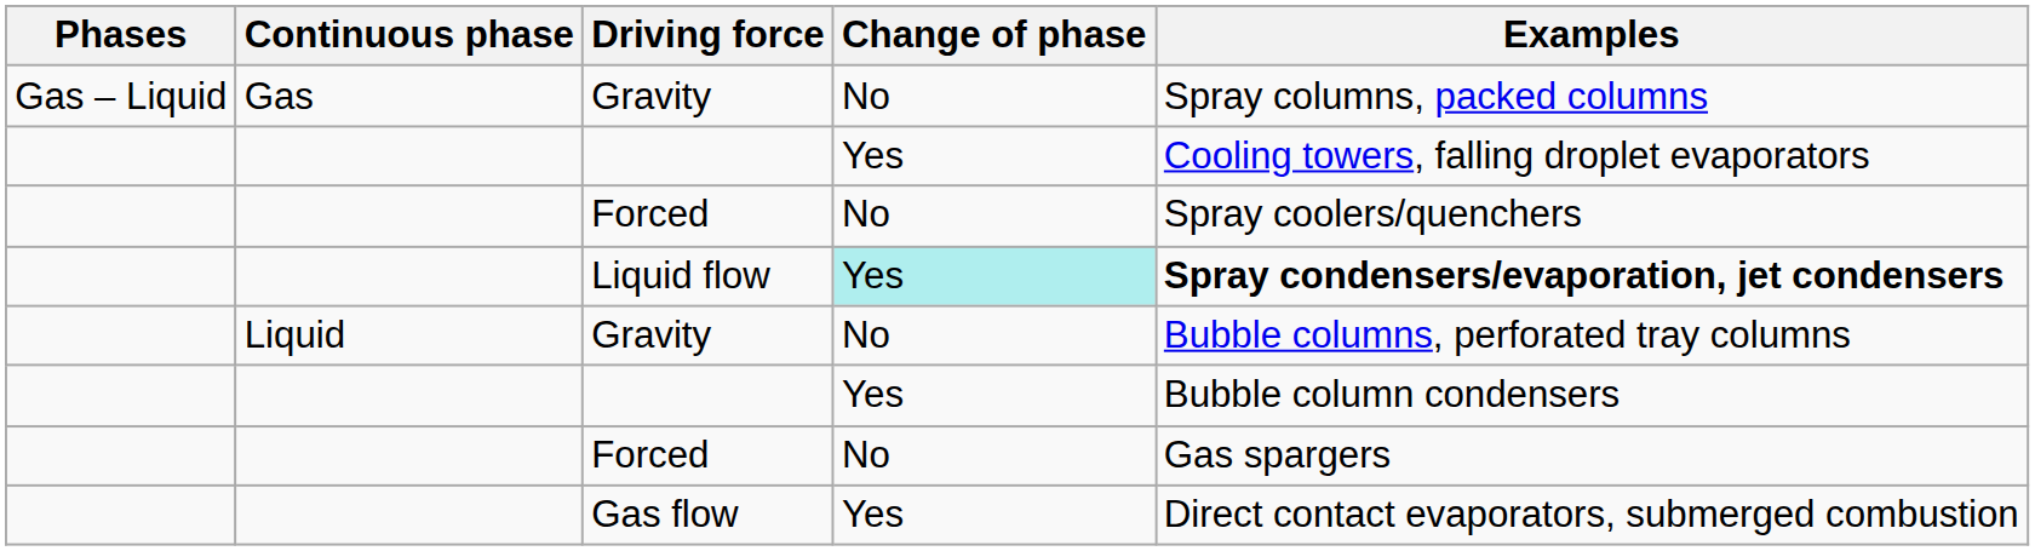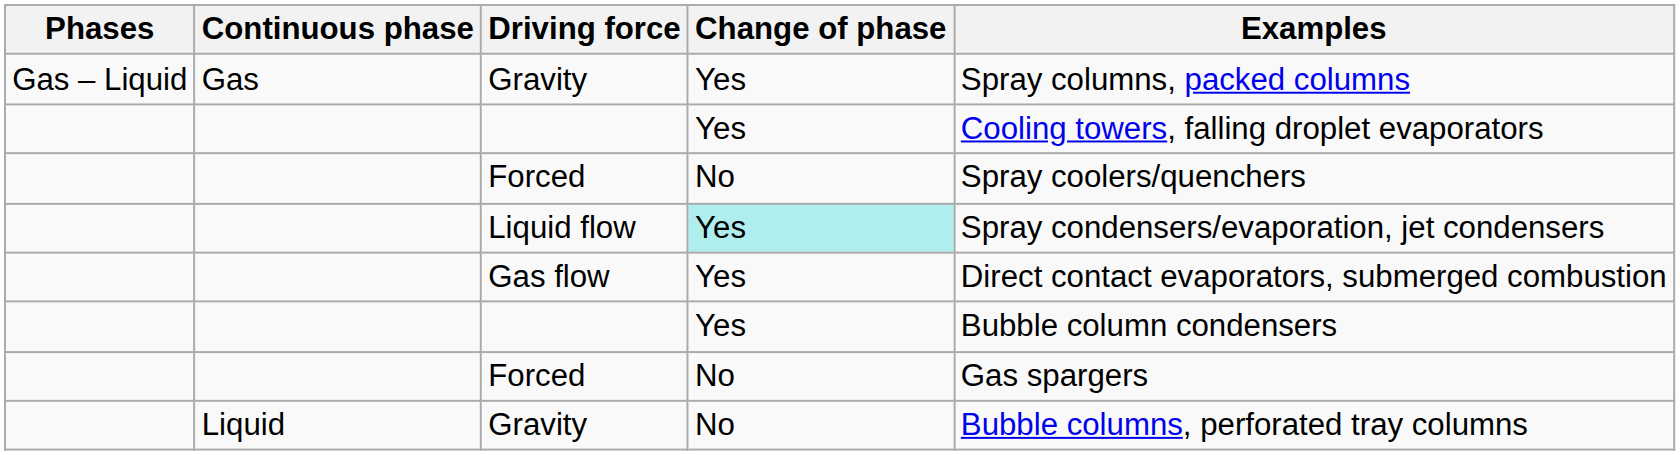Gas / Gravity | Change of phase: No -> Yes
Liquid flow | Examples: bold -> normal
rows swapped: Liquid / Gravity <-> Gas flow
